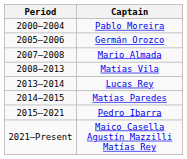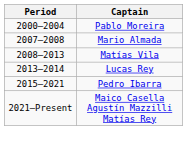- row: 2005–2006 | Germán Orozco
- row: 2014–2015 | Matías Paredes
